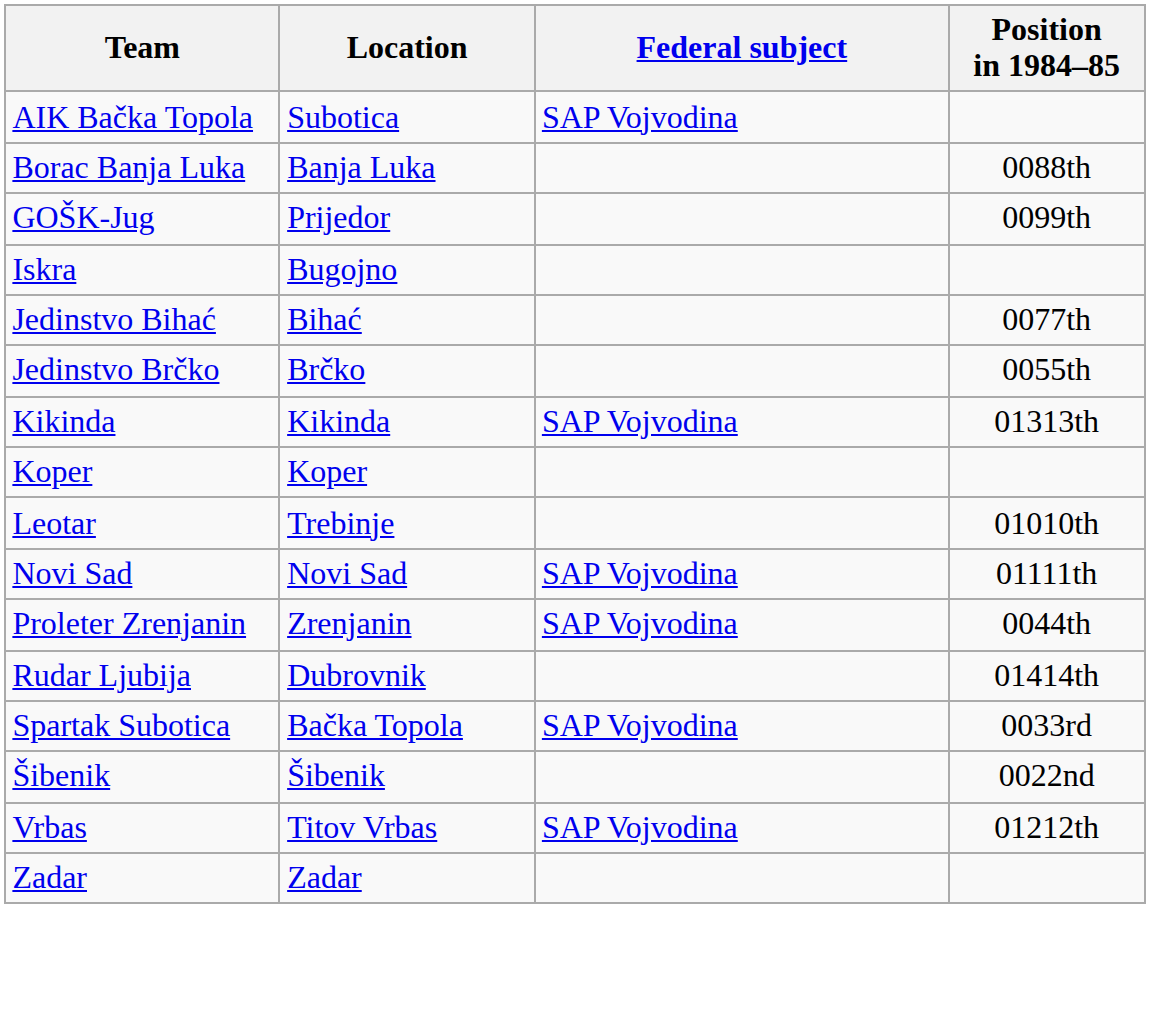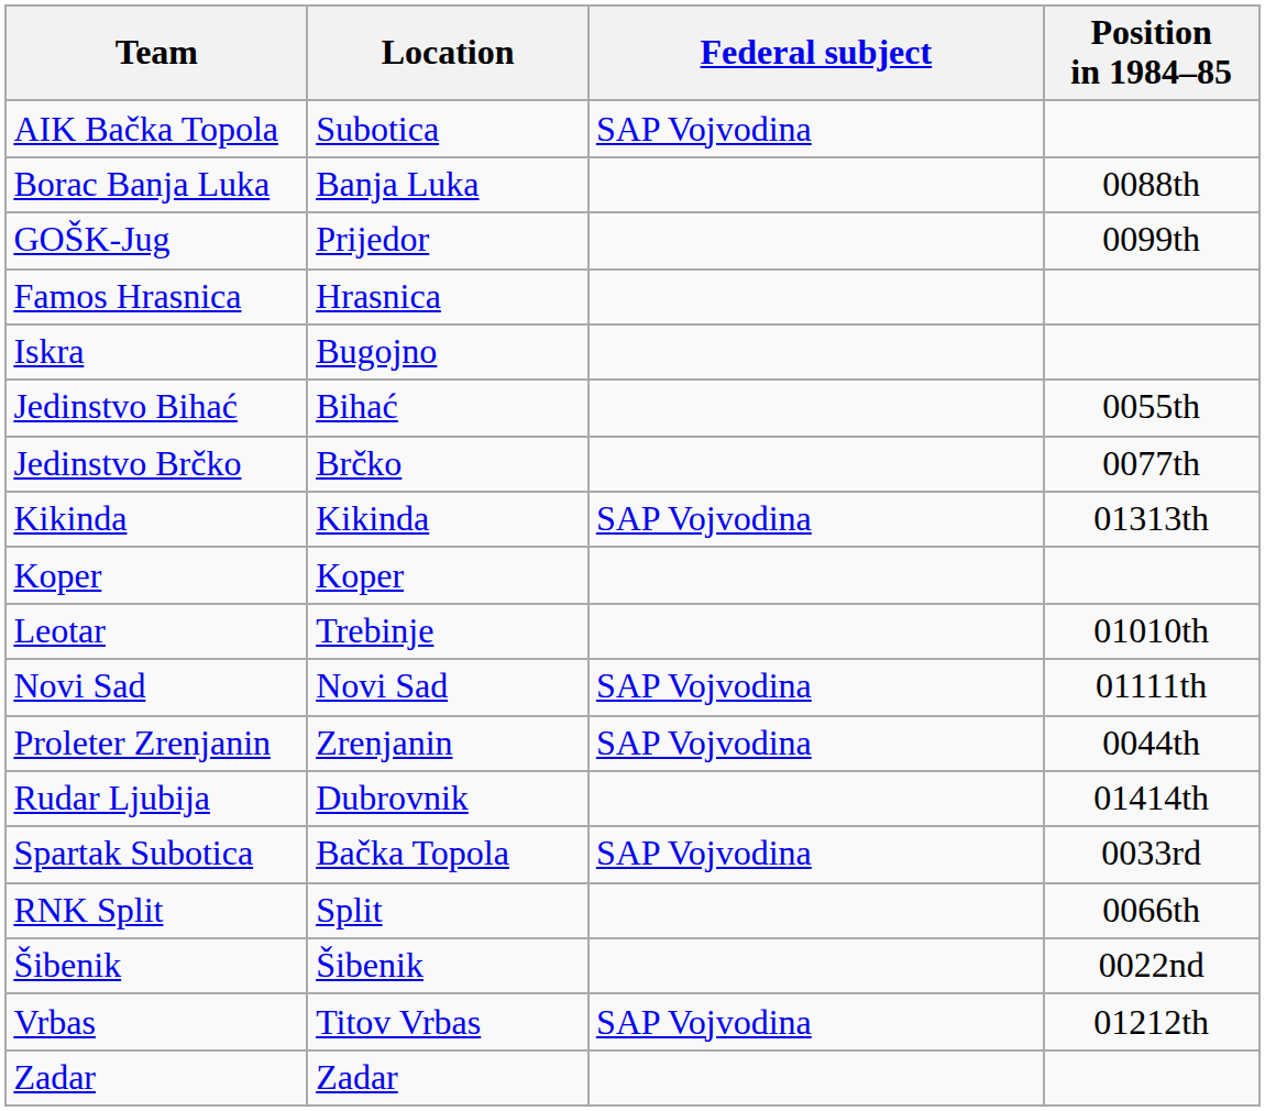+ row: Famos Hrasnica | Hrasnica
Jedinstvo Bihać | Position in 1984–85: 0077th -> 0055th
Jedinstvo Brčko | Position in 1984–85: 0055th -> 0077th
+ row: RNK Split | Split | 0066th
